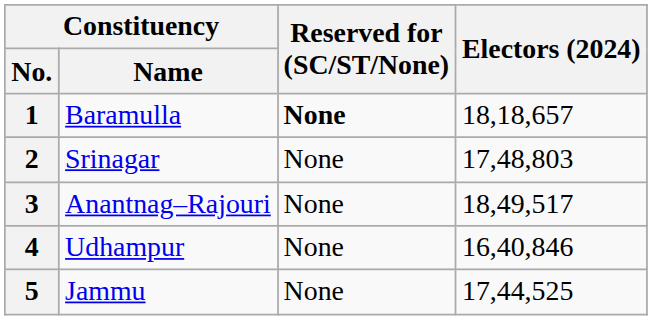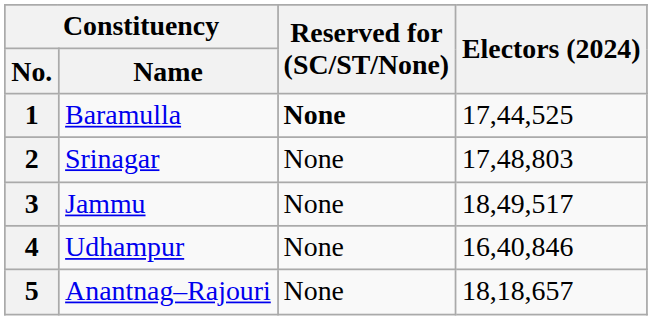1 | Electors (2024): 18,18,657 -> 17,44,525
3 | Constituency / Name: Anantnag–Rajouri -> Jammu
5 | Constituency / Name: Jammu -> Anantnag–Rajouri
5 | Electors (2024): 17,44,525 -> 18,18,657
